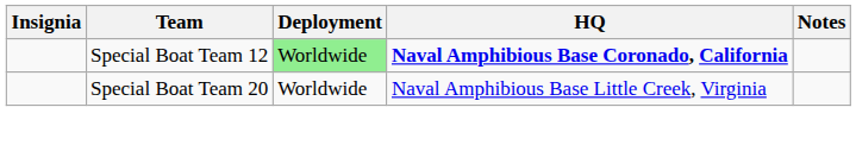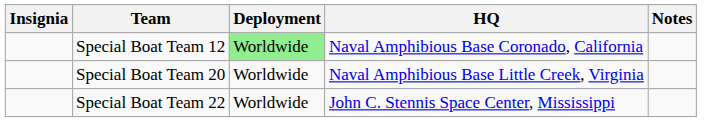Special Boat Team 12 | HQ: bold -> normal
+ row: Special Boat Team 22 | Worldwide | John C. Stennis Space Center, Mississippi
